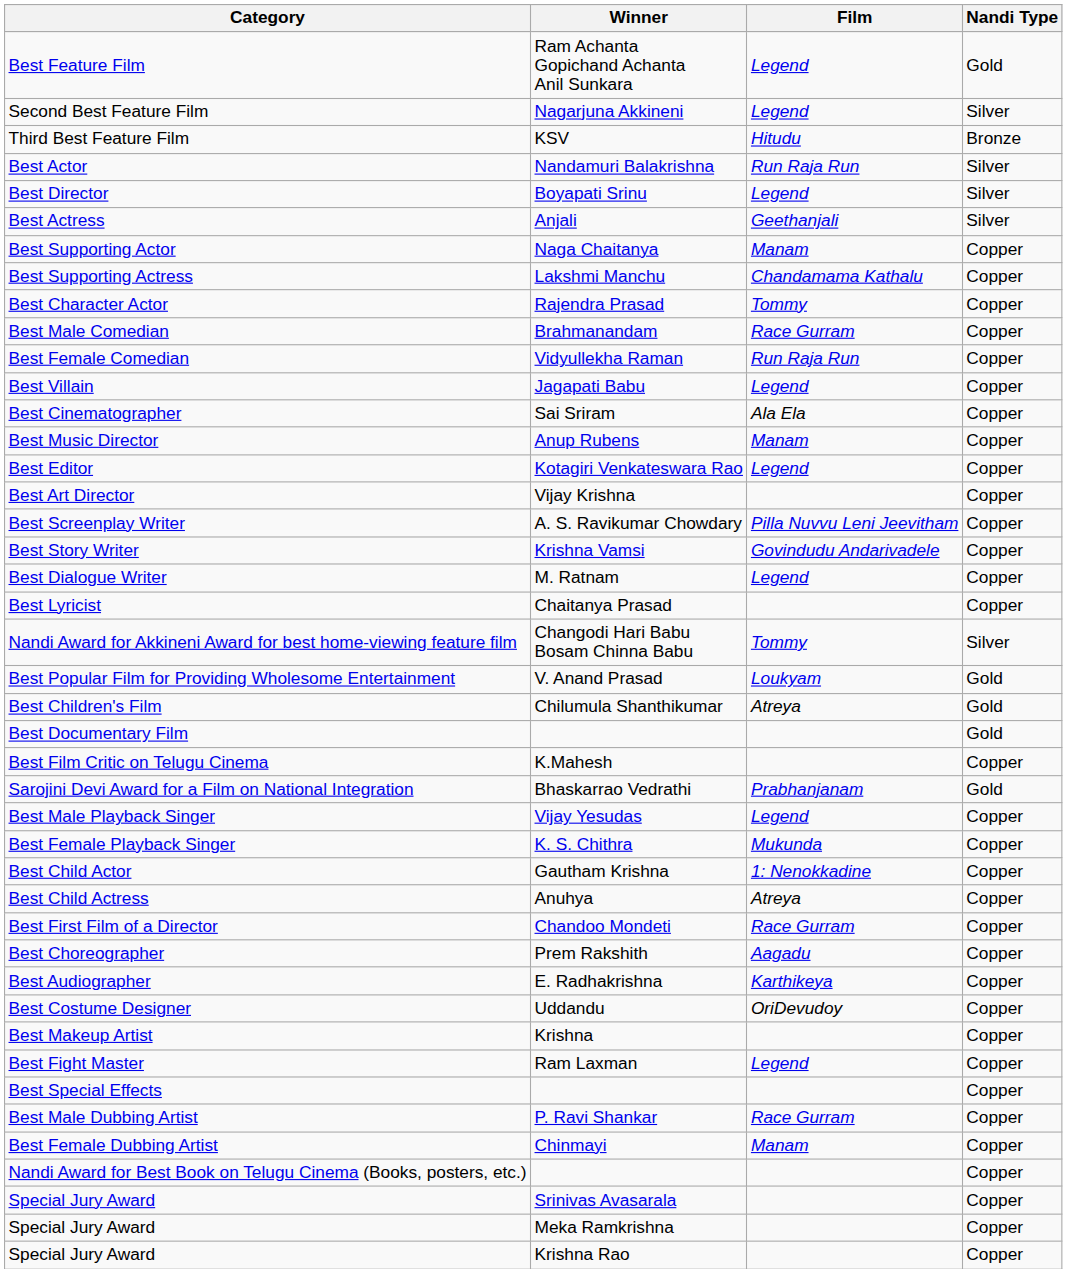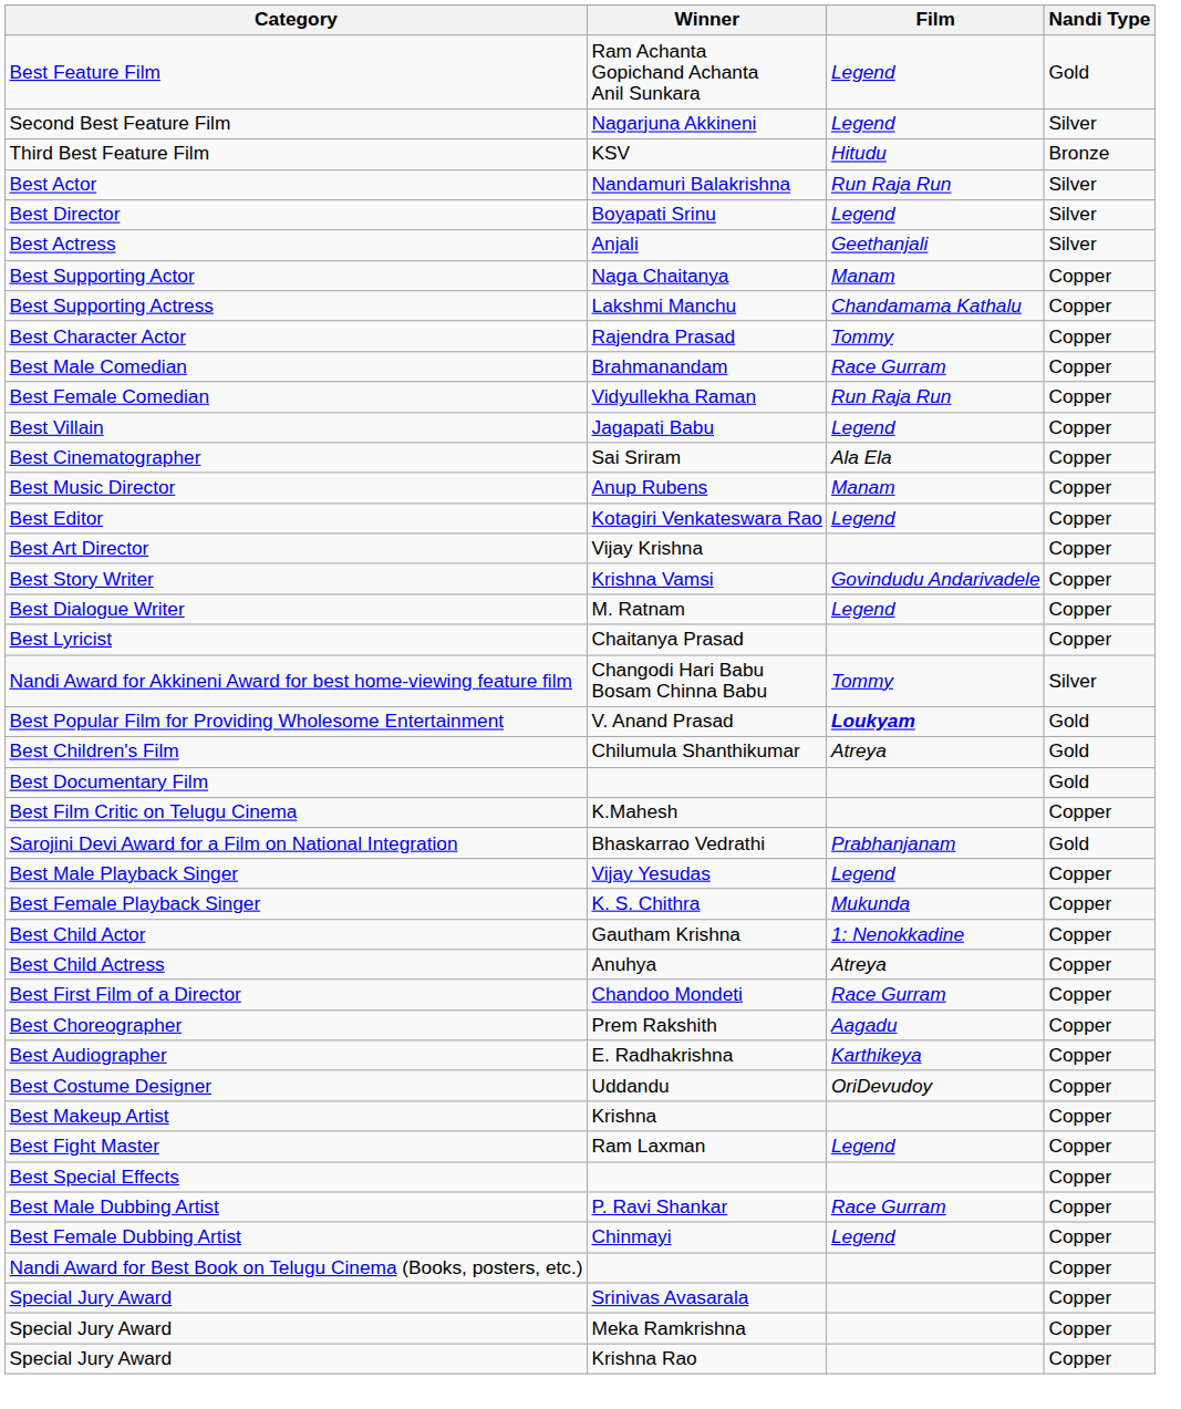- row: Best Screenplay Writer | A. S. Ravikumar Chowdary | Pilla Nuvvu Leni Jeevitham | Copper
Best Popular Film for Providing Wholesome Entertainment | Film: normal -> bold
Best Female Dubbing Artist | Film: Manam -> Legend
